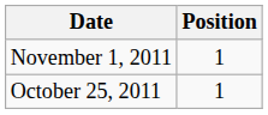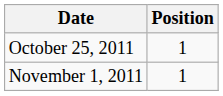rows swapped: October 25, 2011 <-> November 1, 2011
